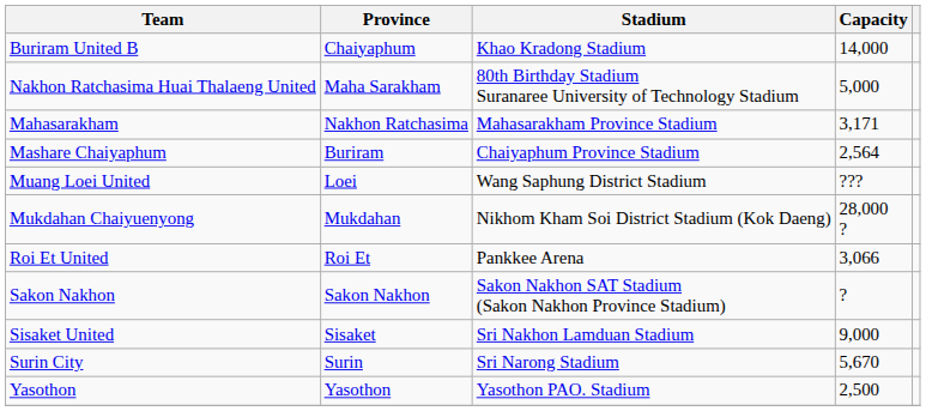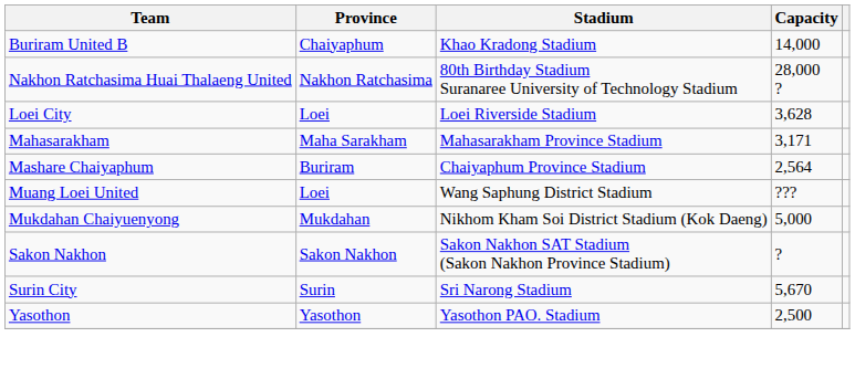Nakhon Ratchasima Huai Thalaeng United | Province: Maha Sarakham -> Nakhon Ratchasima
Nakhon Ratchasima Huai Thalaeng United | Capacity: 5,000 -> 28,000 ?
+ row: Loei City | Loei | Loei Riverside Stadium | 3,628
Mahasarakham | Province: Nakhon Ratchasima -> Maha Sarakham
Mukdahan Chaiyuenyong | Capacity: 28,000 ? -> 5,000
- row: Roi Et United | Roi Et | Pankkee Arena | 3,066
- row: Sisaket United | Sisaket | Sri Nakhon Lamduan Stadium | 9,000
